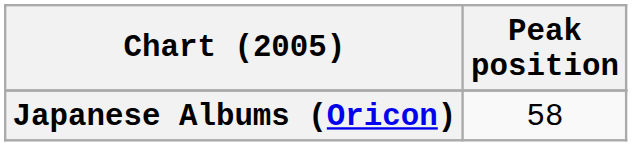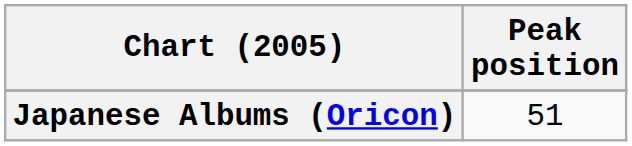Japanese Albums (Oricon) | Peak position: 58 -> 51
